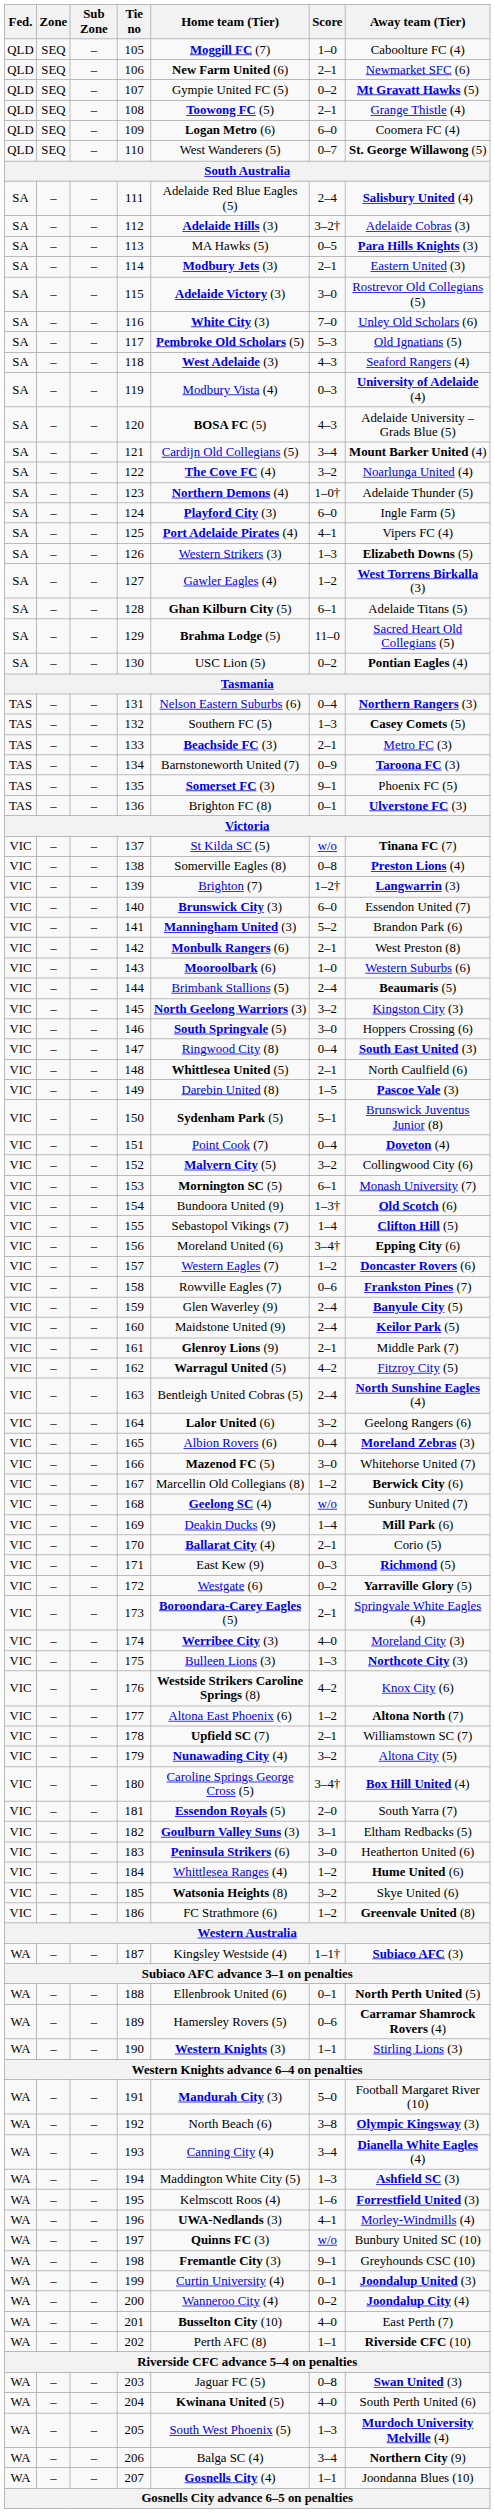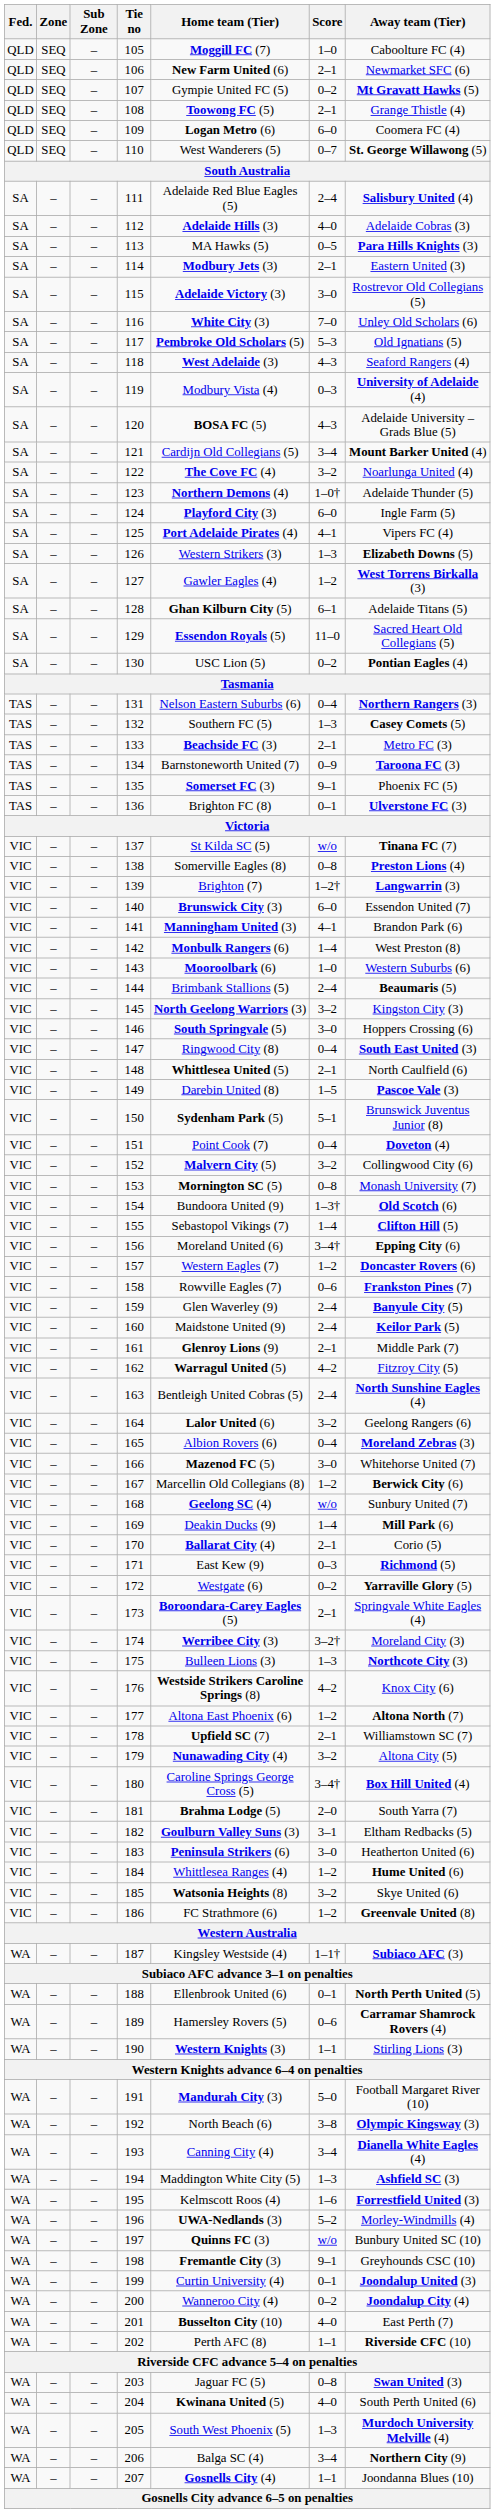112 | Score: 3–2† -> 4–0
129 | Home team (Tier): Brahma Lodge (5) -> Essendon Royals (5)
141 | Score: 5–2 -> 4–1
142 | Score: 2–1 -> 1–4
153 | Score: 6–1 -> 0–8
174 | Score: 4–0 -> 3–2†
181 | Home team (Tier): Essendon Royals (5) -> Brahma Lodge (5)
196 | Score: 4–1 -> 5–2
